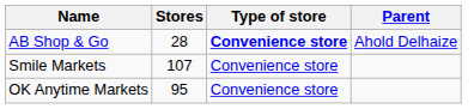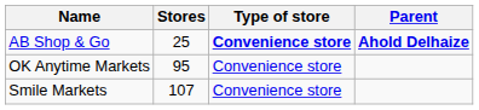AB Shop & Go | Stores: 28 -> 25
AB Shop & Go | Parent: normal -> bold
rows swapped: OK Anytime Markets <-> Smile Markets
